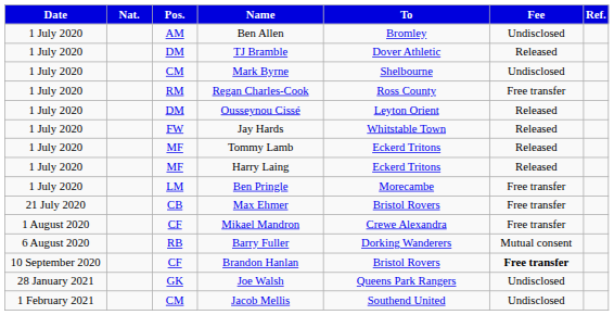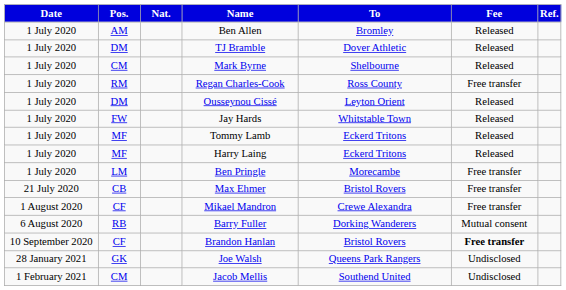columns swapped: Pos. <-> Nat.
Ben Allen | Fee: Undisclosed -> Released
Mark Byrne | Fee: Undisclosed -> Released
